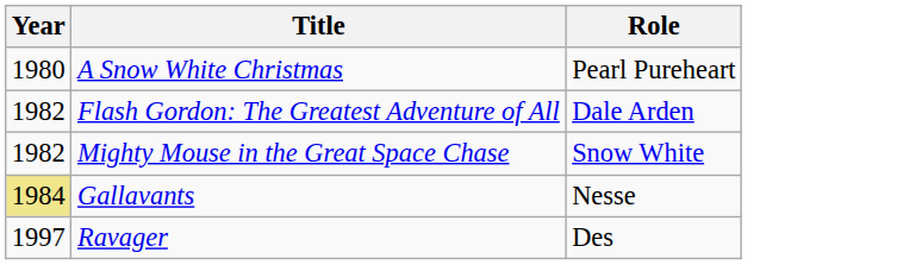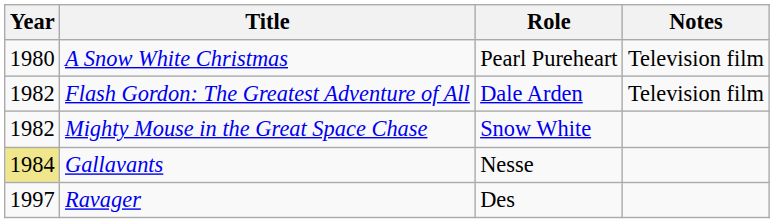+ column: Notes | Television film | Television film
